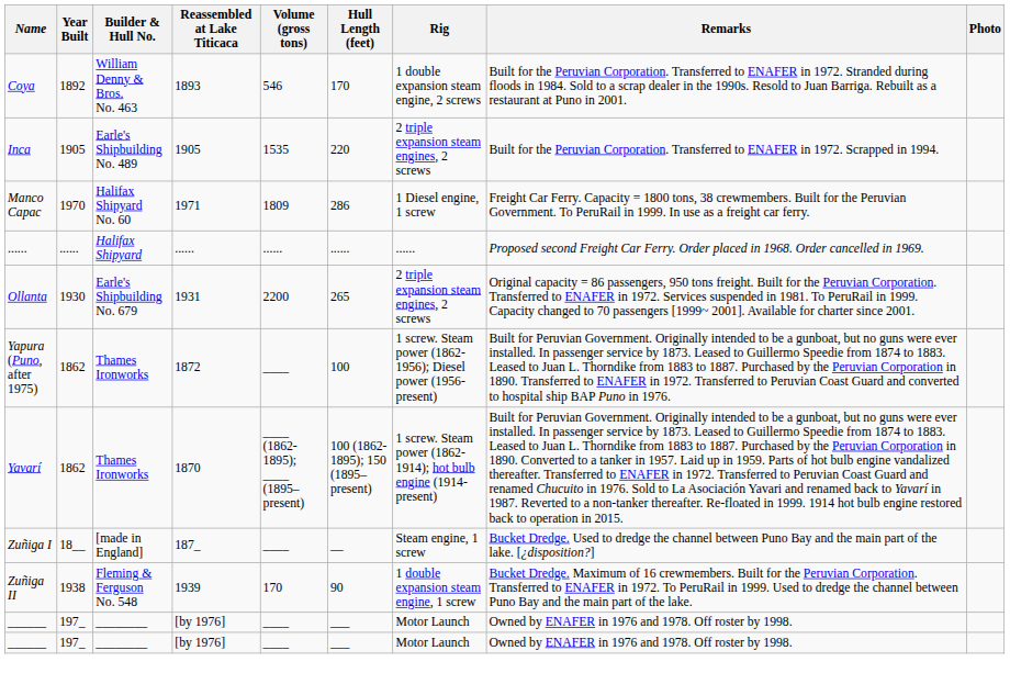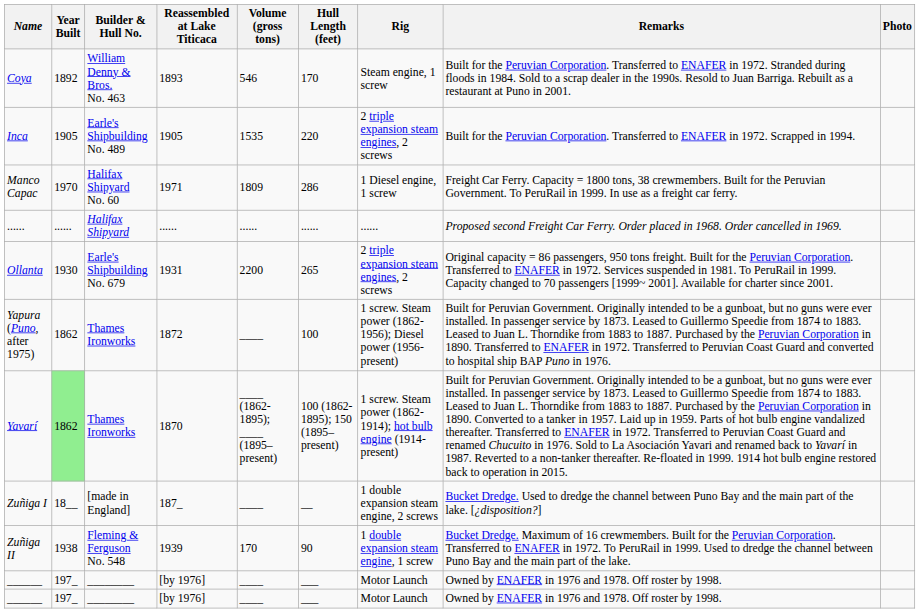Coya | Rig: 1 double expansion steam engine, 2 screws -> Steam engine, 1 screw
Yavarí | Year Built: no background -> lightgreen background
Zuñiga I | Rig: Steam engine, 1 screw -> 1 double expansion steam engine, 2 screws
